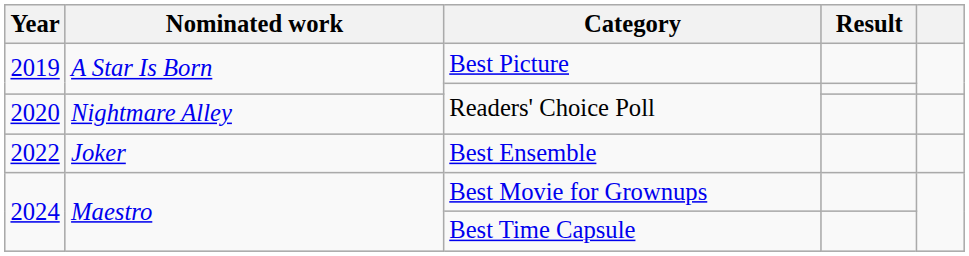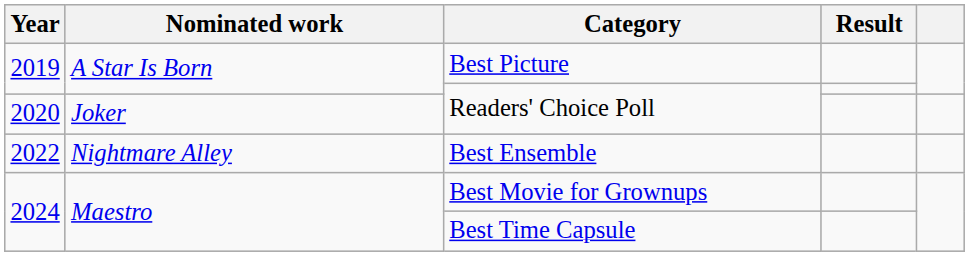2020 / Readers' Choice Poll | Nominated work: Nightmare Alley -> Joker
Best Ensemble | Nominated work: Joker -> Nightmare Alley
